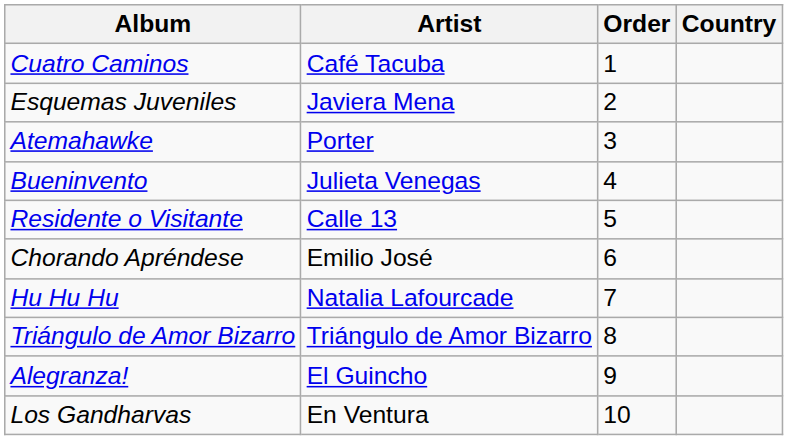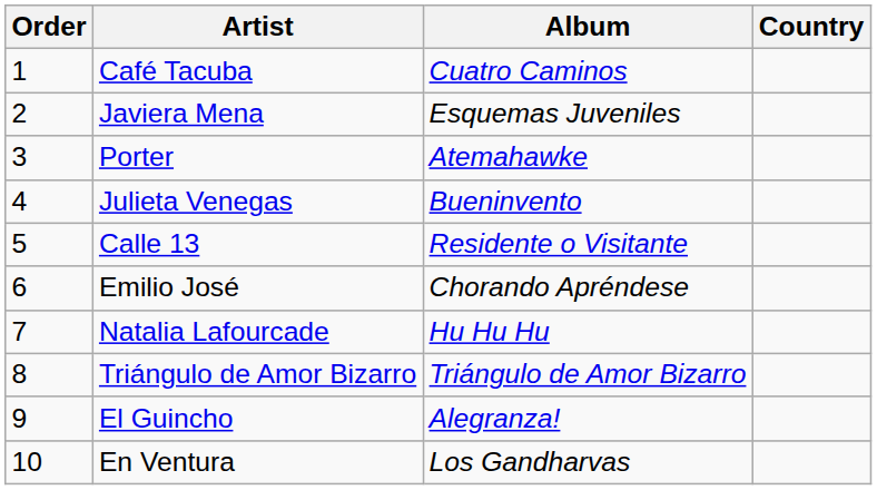columns swapped: Order <-> Album
